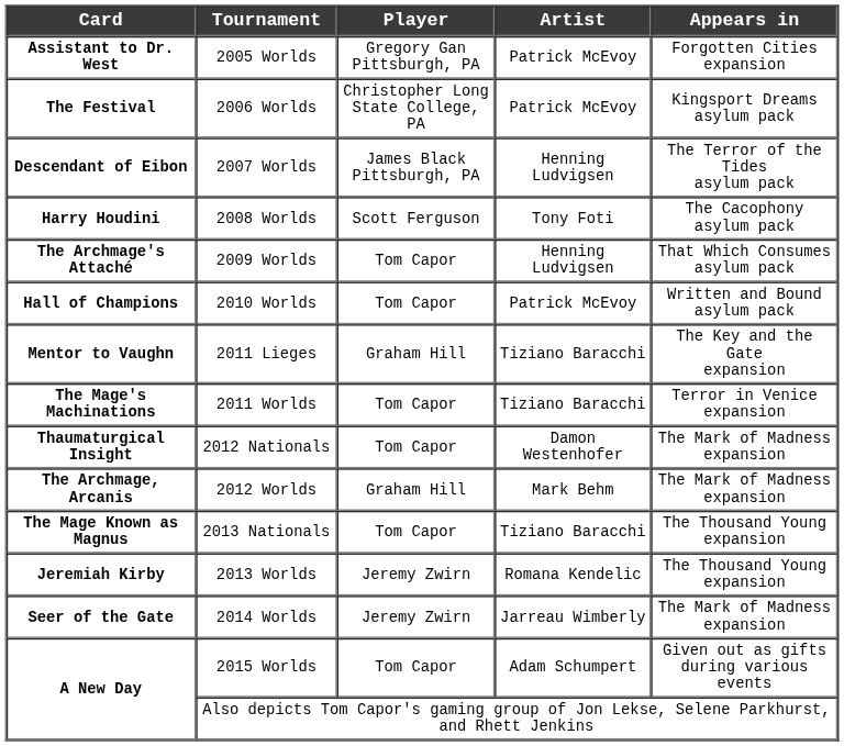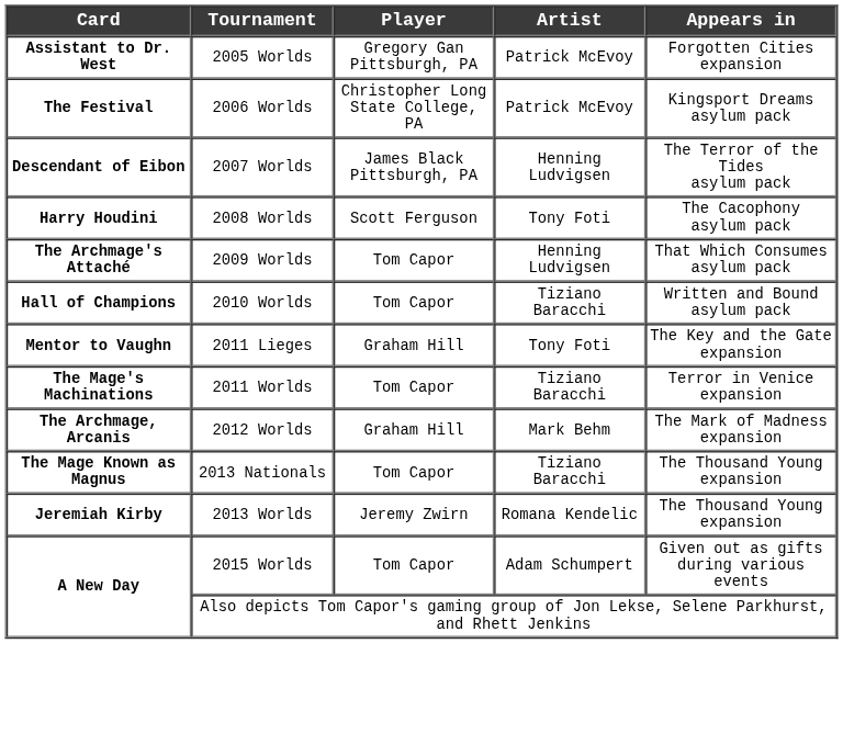2010 Worlds | Artist: Patrick McEvoy -> Tiziano Baracchi
2011 Lieges | Artist: Tiziano Baracchi -> Tony Foti
- row: Thaumaturgical Insight | 2012 Nationals | Tom Capor | Damon Westenhofer | The Mark of Madness expansion
- row: Seer of the Gate | 2014 Worlds | Jeremy Zwirn | Jarreau Wimberly | The Mark of Madness expansion
